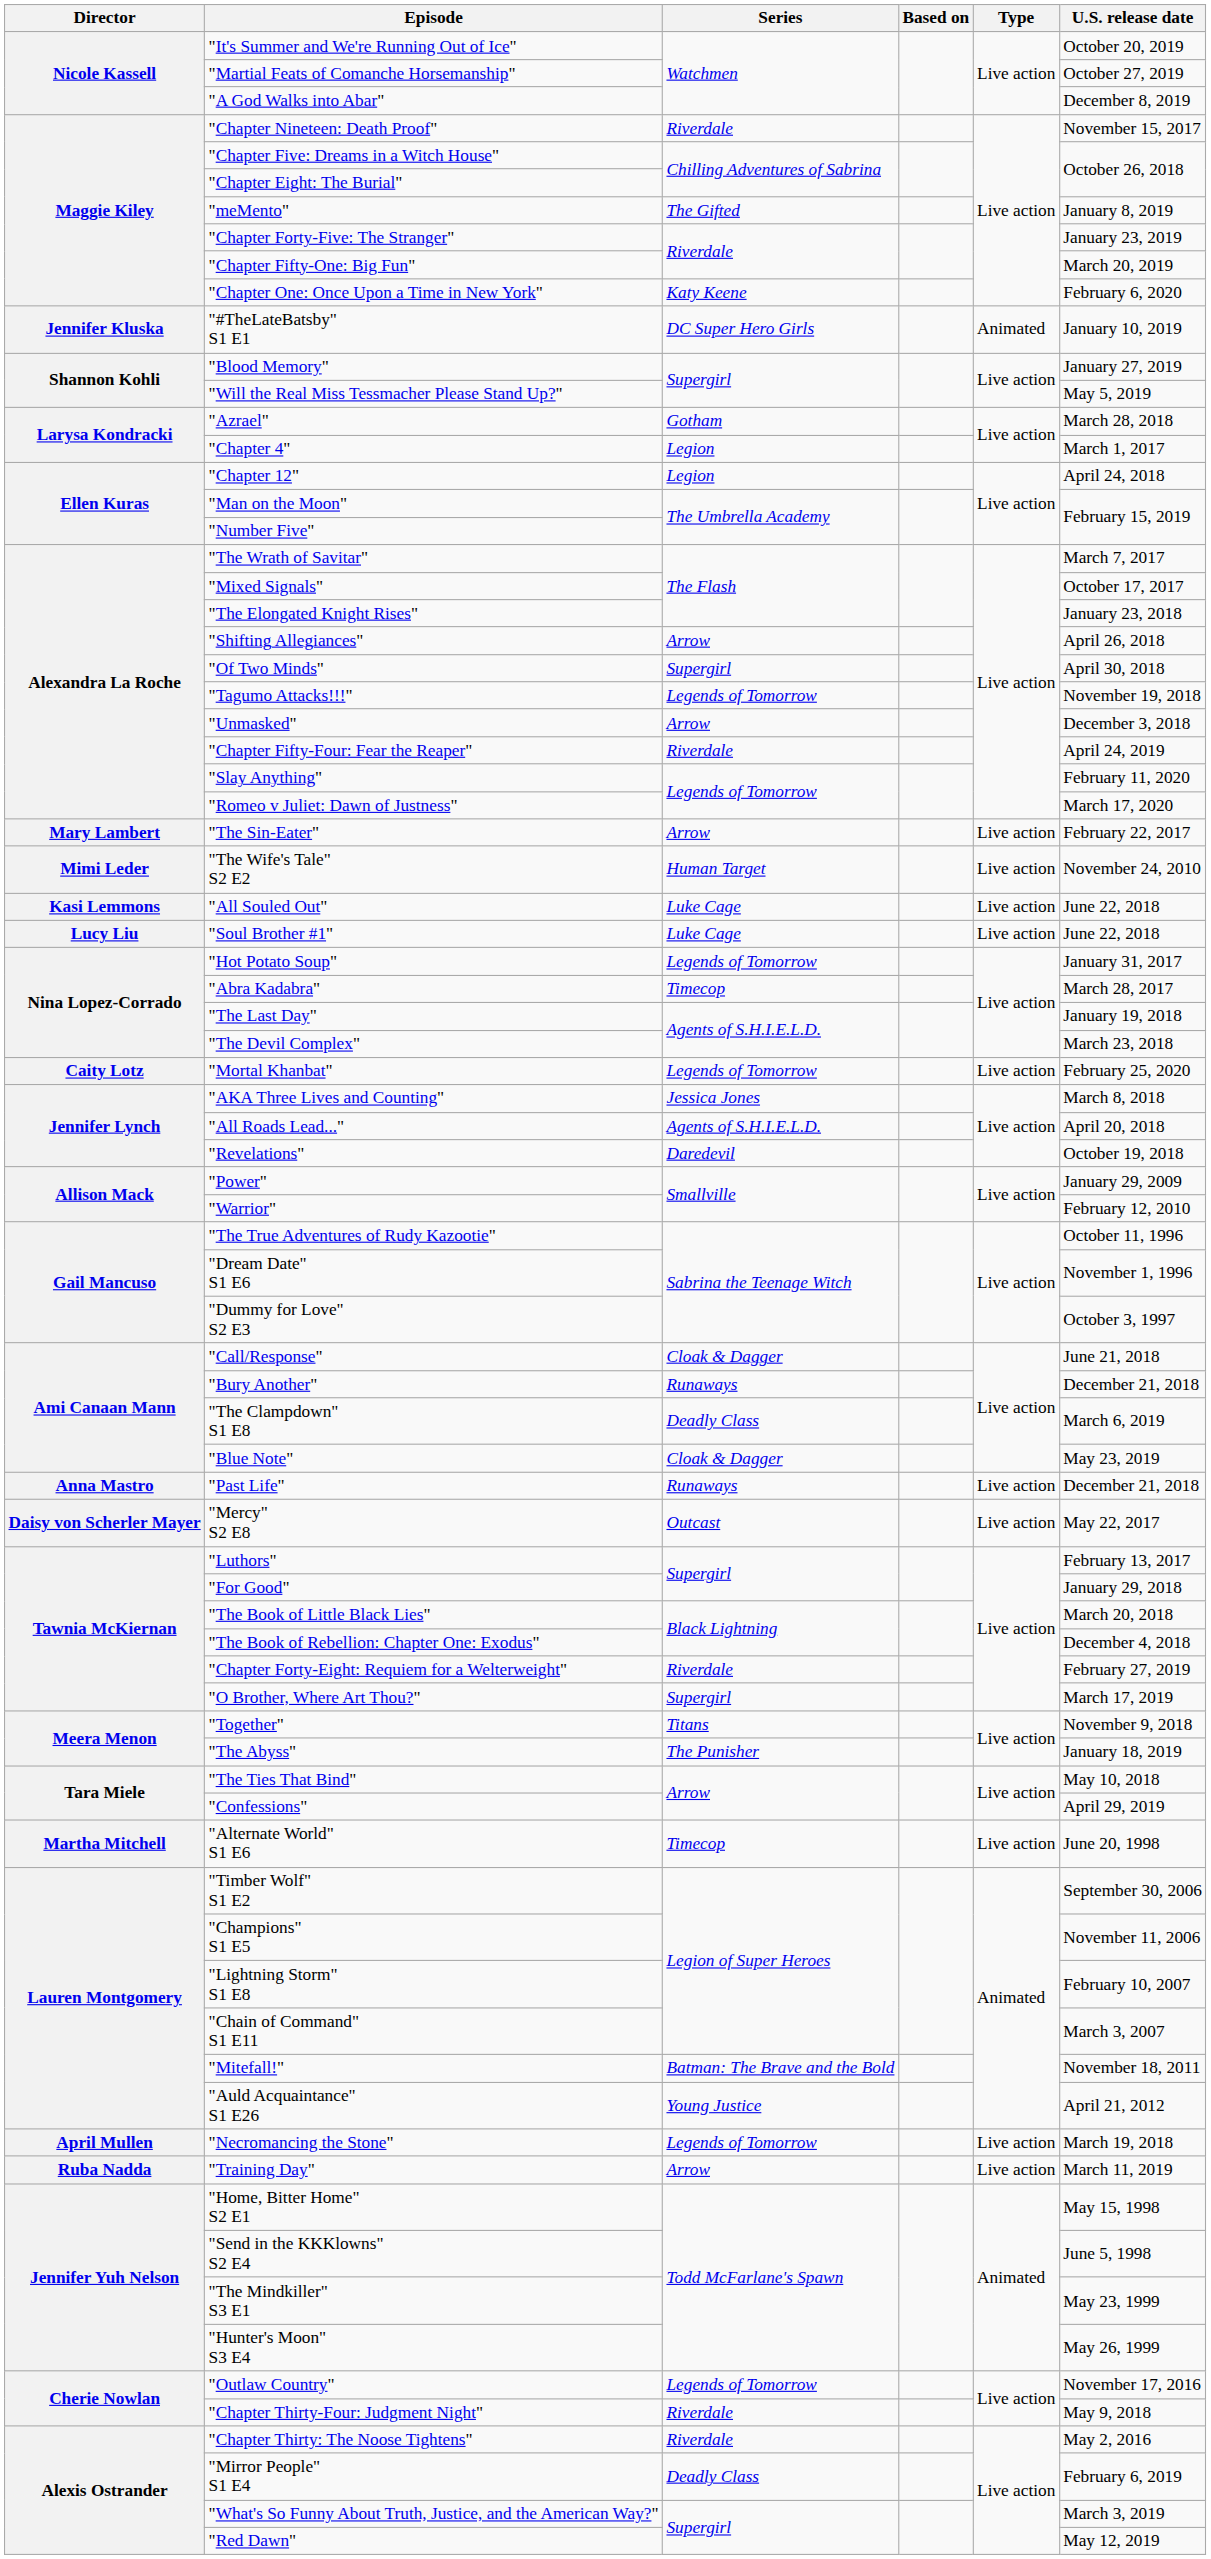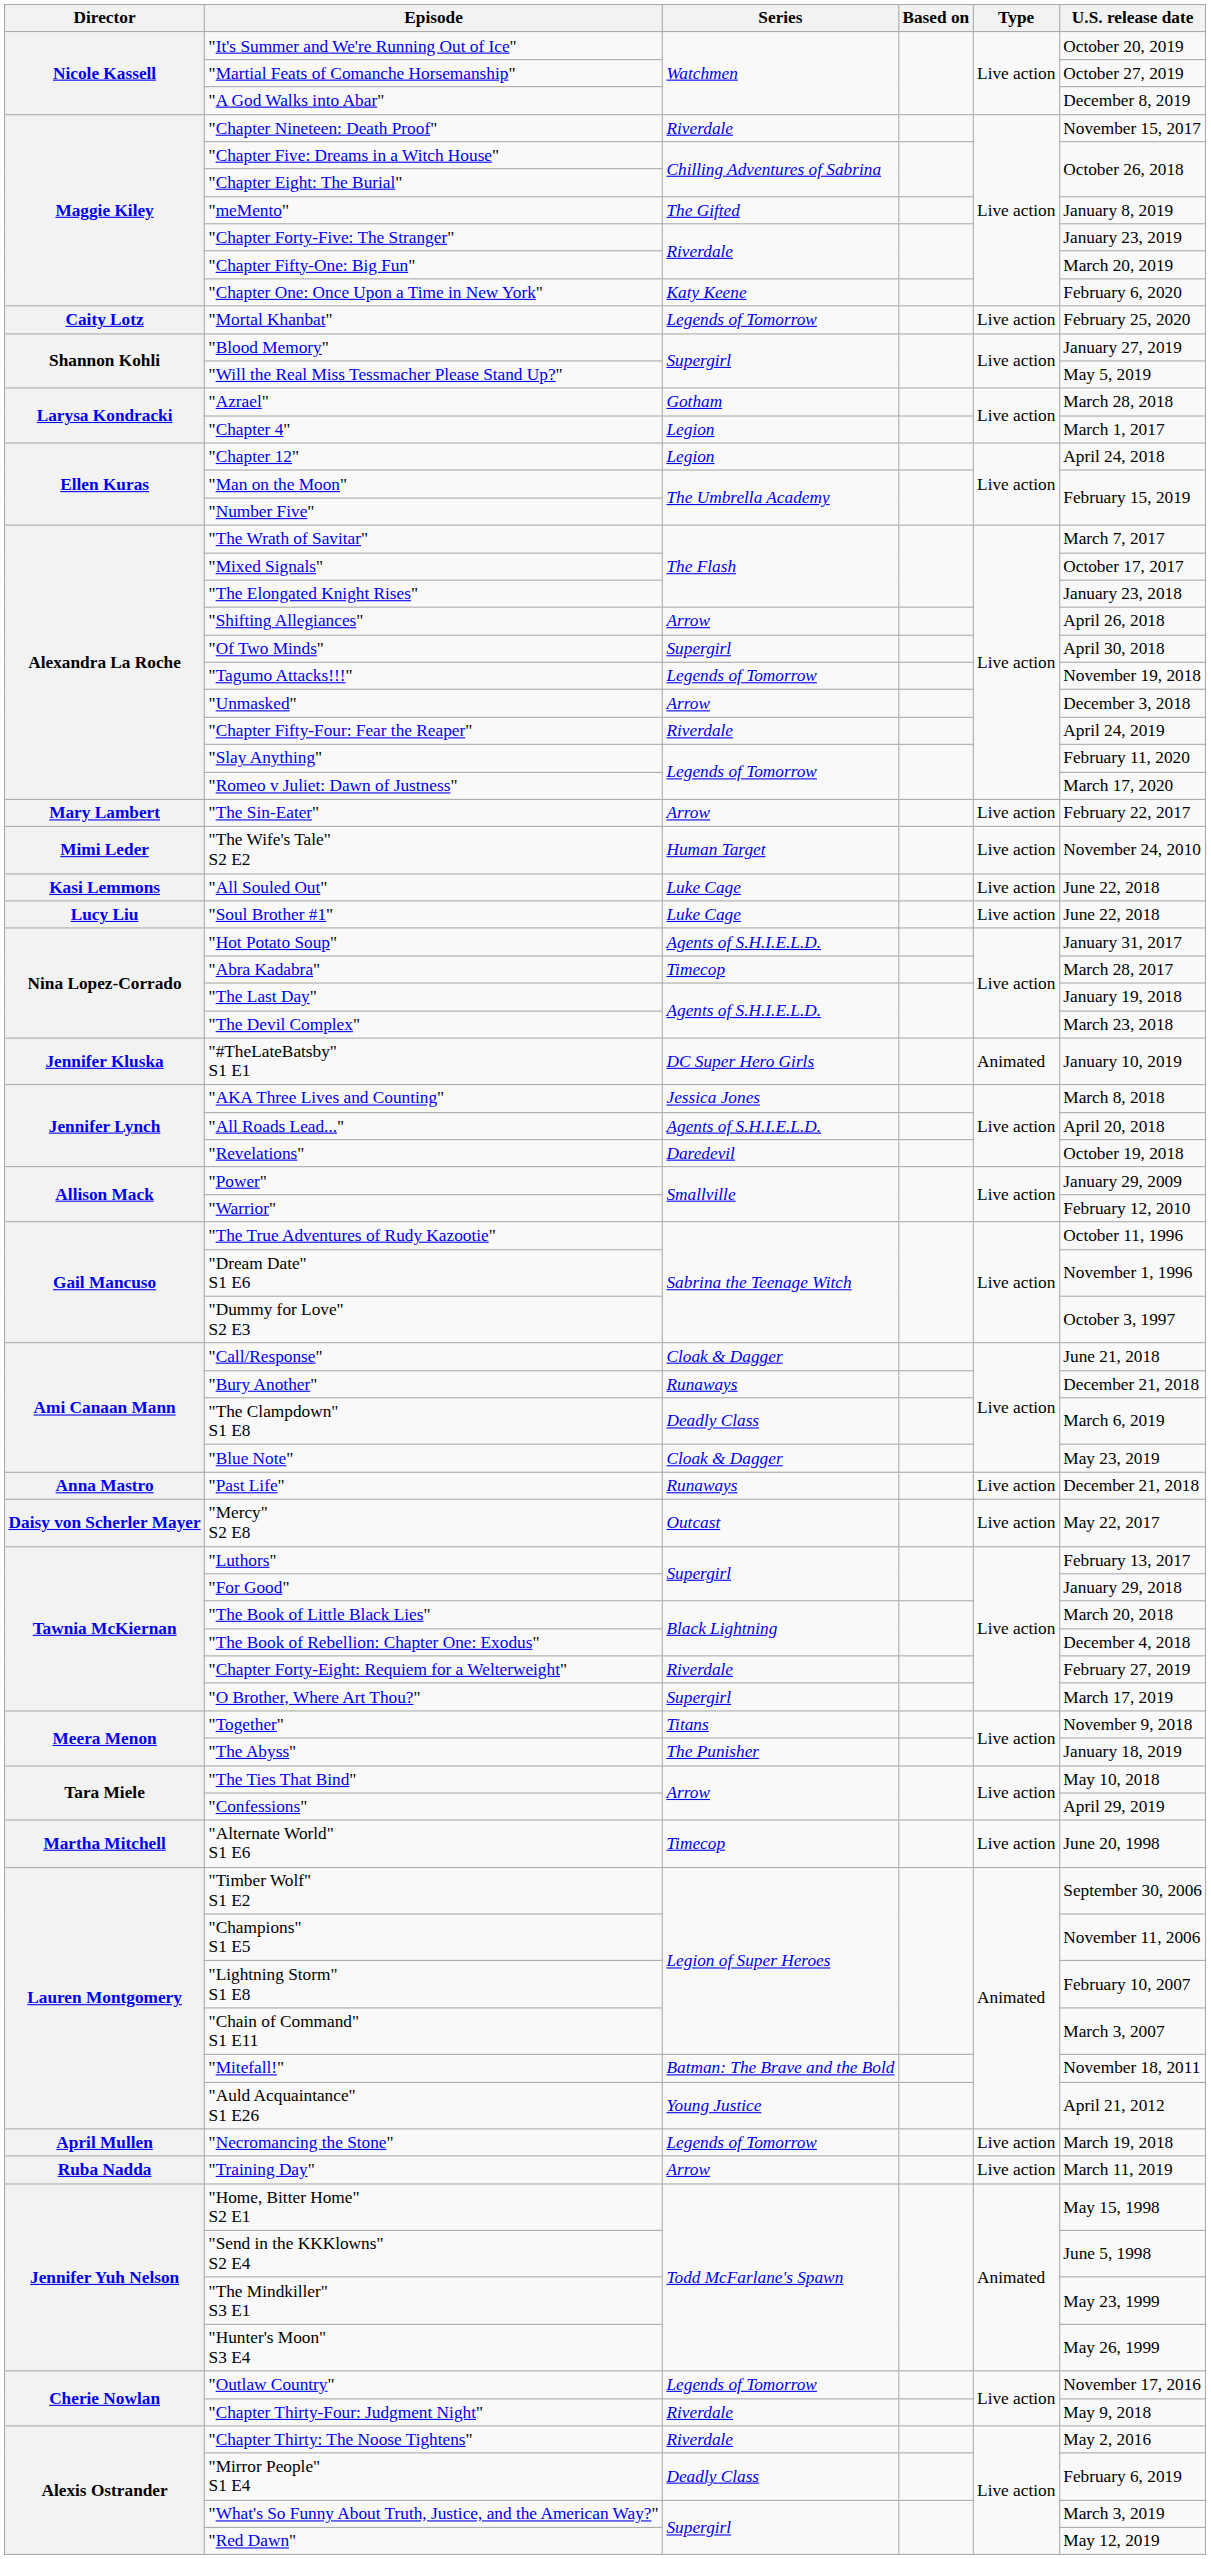rows swapped: "#TheLateBatsby" S1 E1 <-> "Mortal Khanbat"
"Hot Potato Soup" | Series: Legends of Tomorrow -> Agents of S.H.I.E.L.D.
